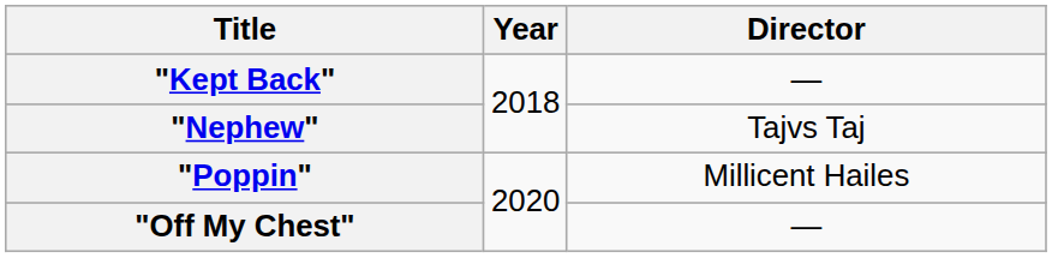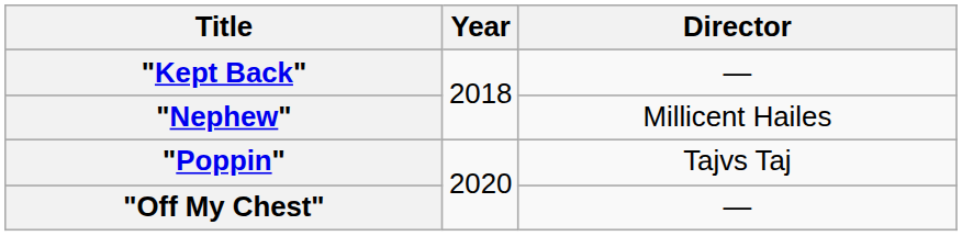"Nephew" | Director: Tajvs Taj -> Millicent Hailes
"Poppin" | Director: Millicent Hailes -> Tajvs Taj
